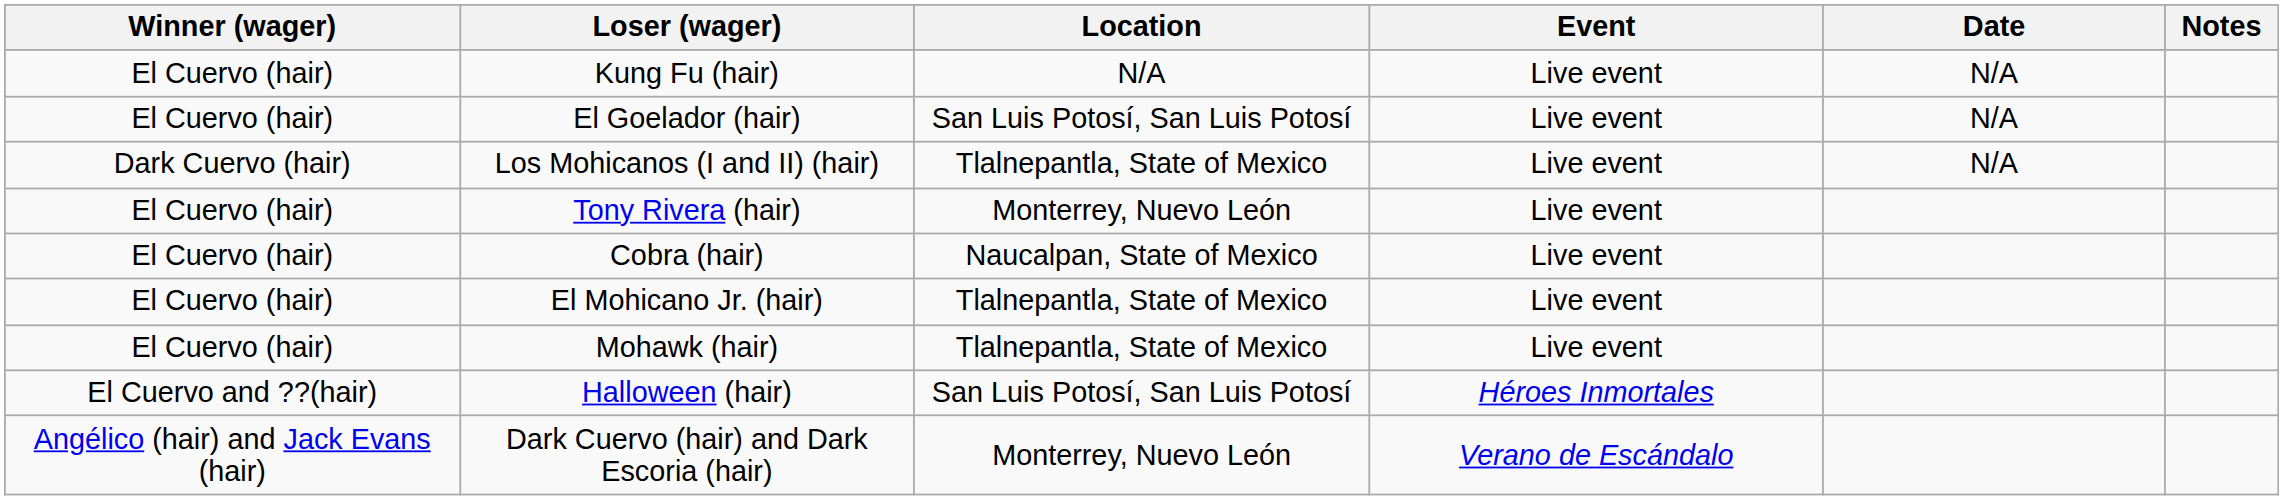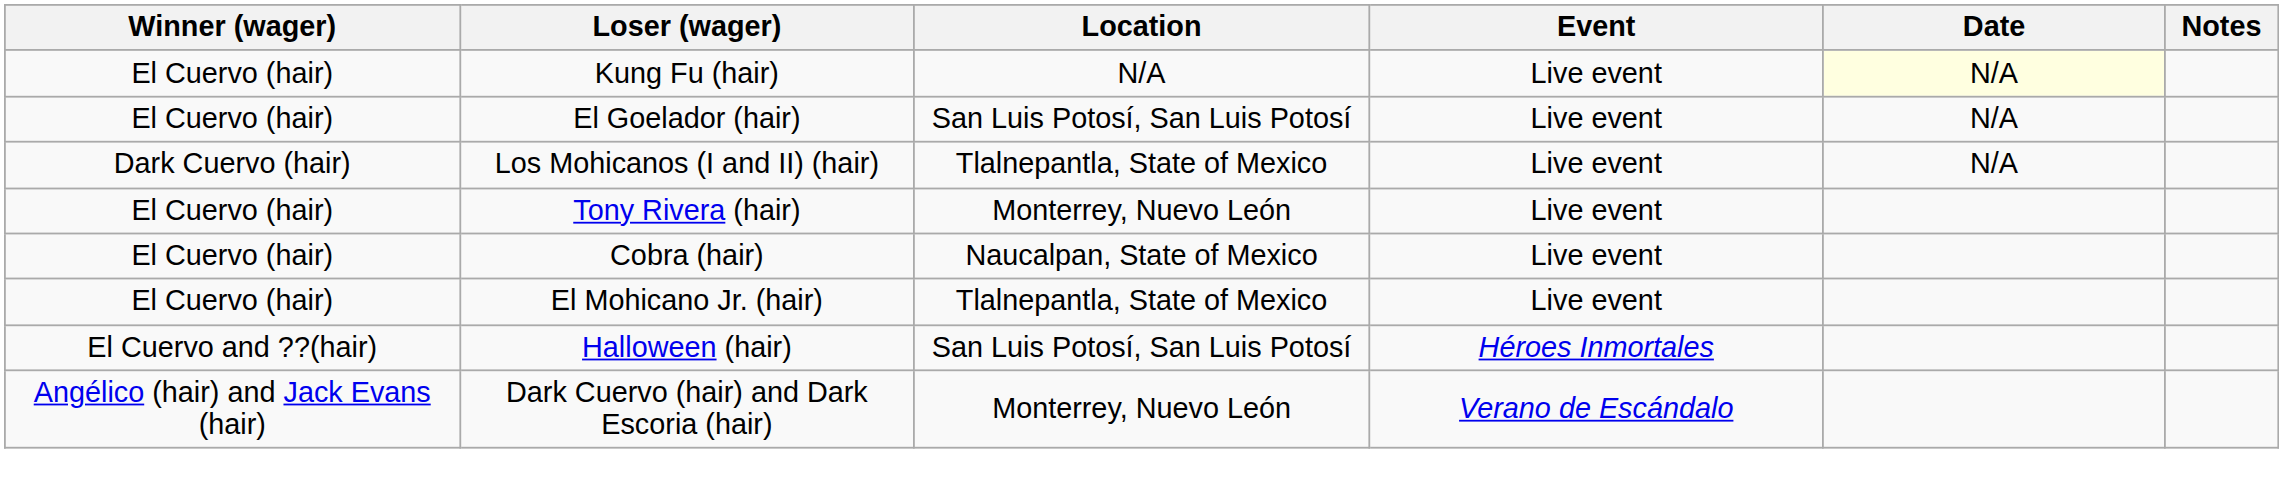Kung Fu (hair) | Date: no background -> lightyellow background
- row: El Cuervo (hair) | Mohawk (hair) | Tlalnepantla, State of Mexico | Live event
